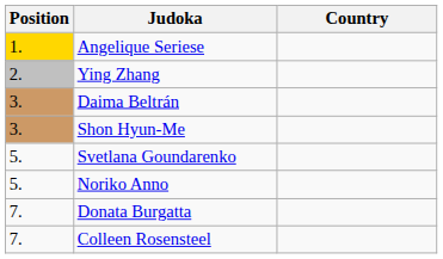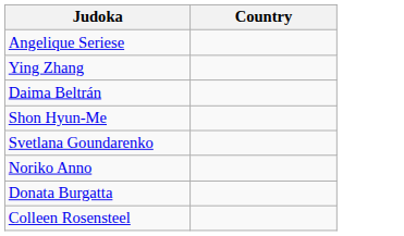- column: Position | 1. | 2. | 3. | 3. | 5. | 5. | 7. | 7.
